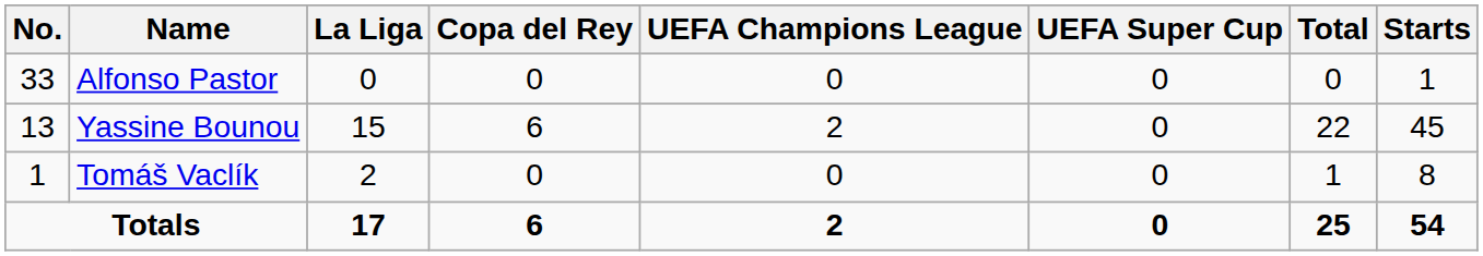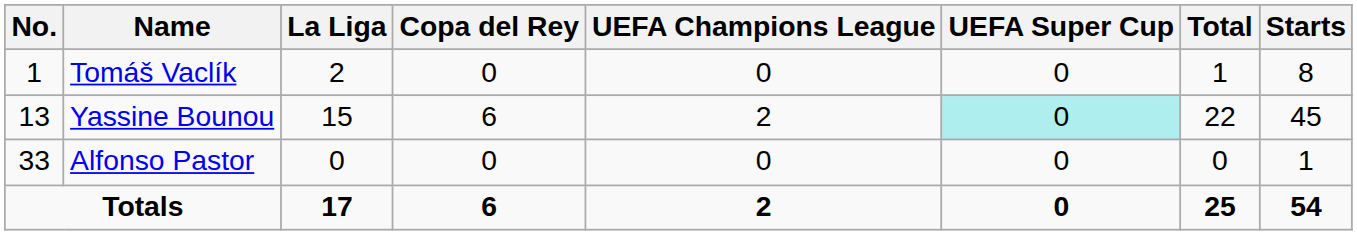rows swapped: Tomáš Vaclík <-> Alfonso Pastor
Yassine Bounou | UEFA Super Cup: no background -> paleturquoise background
